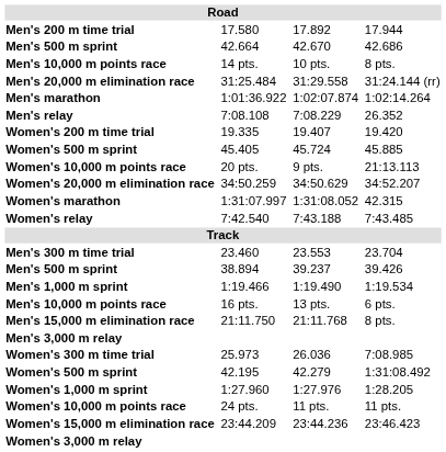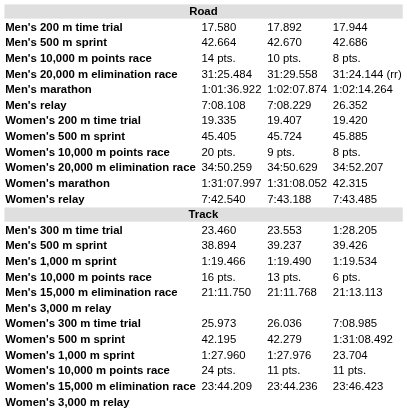20 pts. | column 7: 21:13.113 -> 8 pts.
23.460 | column 7: 23.704 -> 1:28.205
21:11.750 | column 7: 8 pts. -> 21:13.113
1:27.960 | column 7: 1:28.205 -> 23.704
